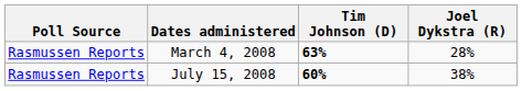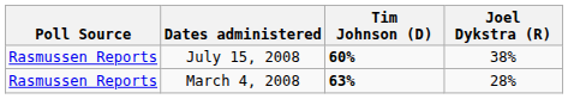rows swapped: March 4, 2008 <-> July 15, 2008
